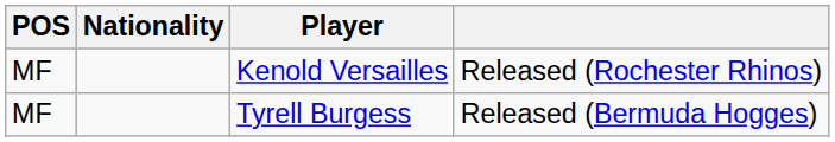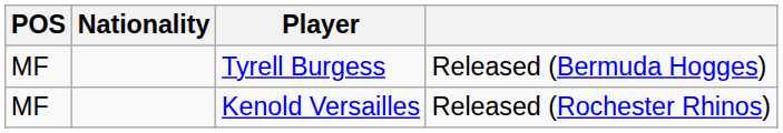rows swapped: Tyrell Burgess <-> Kenold Versailles
